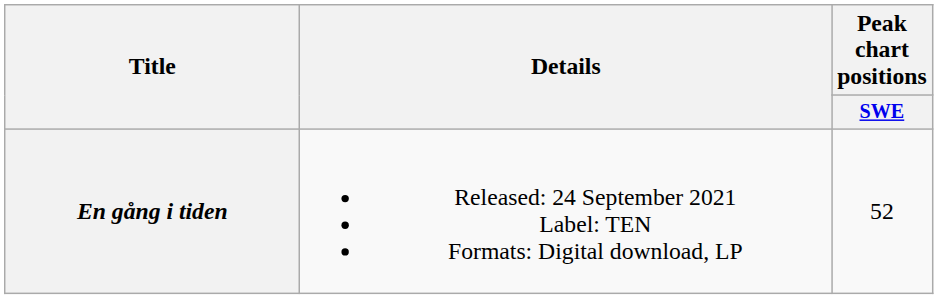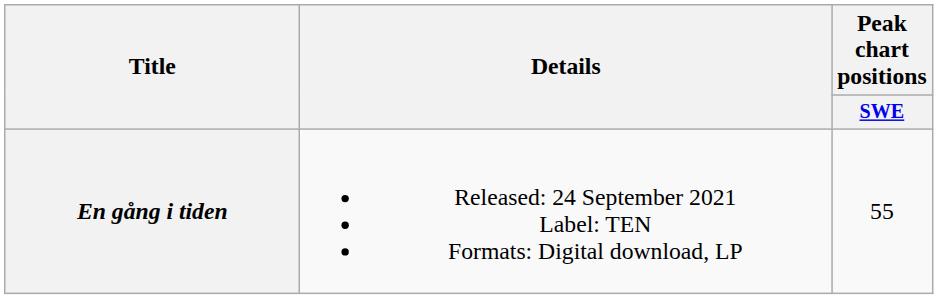En gång i tiden | Peak chart positions / SWE: 52 -> 55
